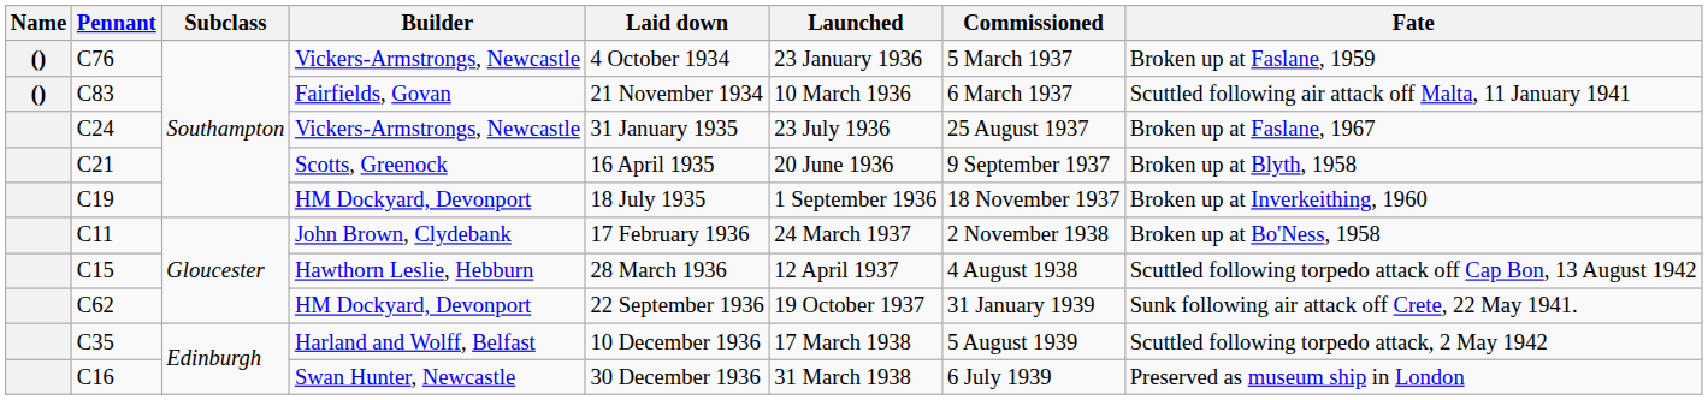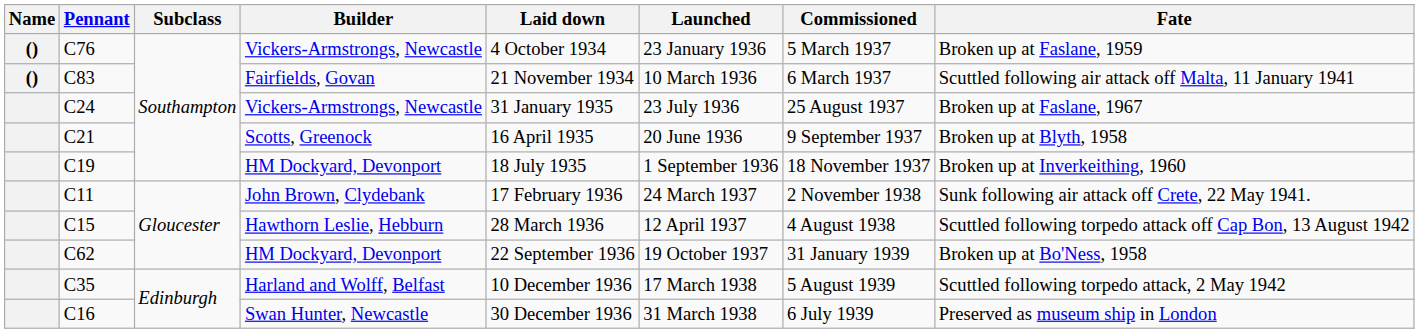C11 | Fate: Broken up at Bo'Ness, 1958 -> Sunk following air attack off Crete, 22 May 1941.
C62 | Fate: Sunk following air attack off Crete, 22 May 1941. -> Broken up at Bo'Ness, 1958
